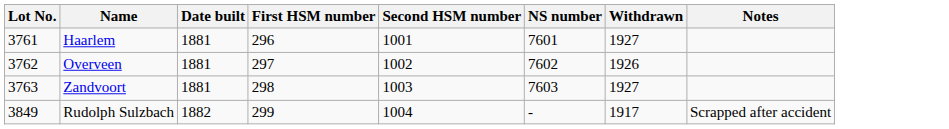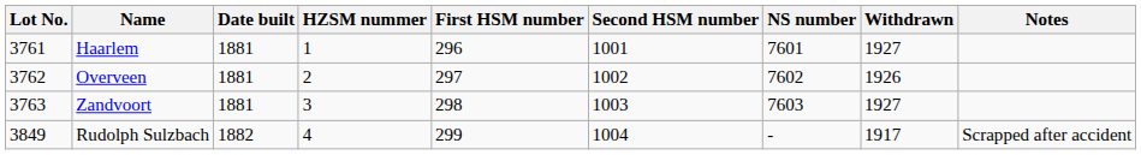+ column: HZSM nummer | 1 | 2 | 3 | 4
